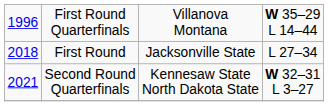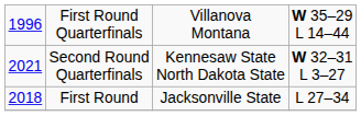rows swapped: First Round <-> Second Round Quarterfinals
